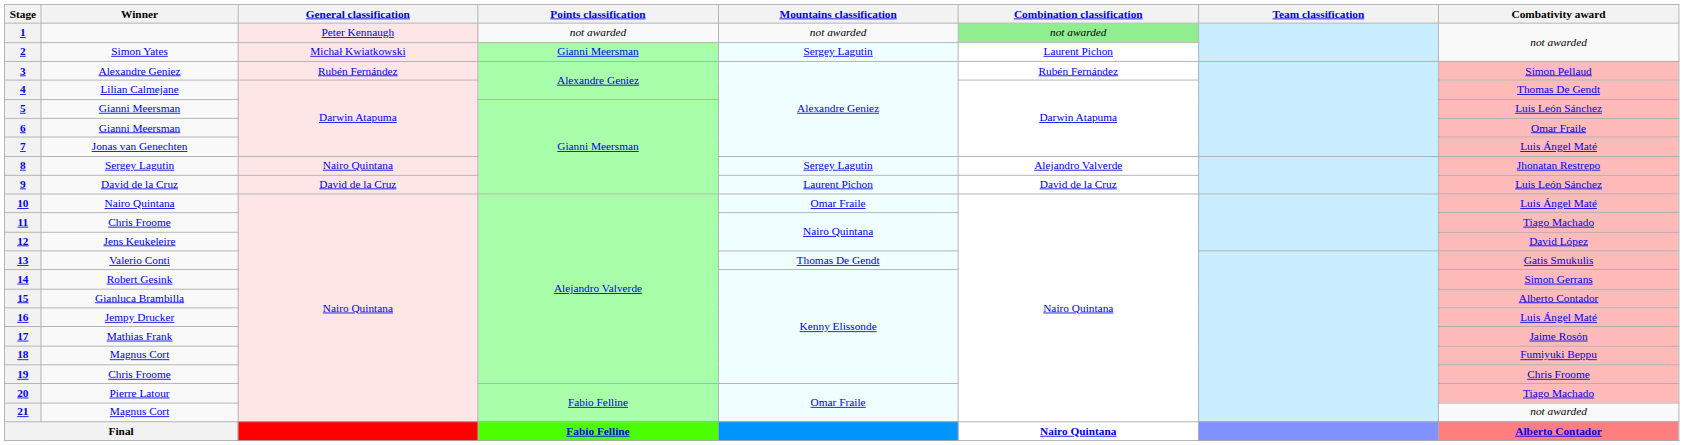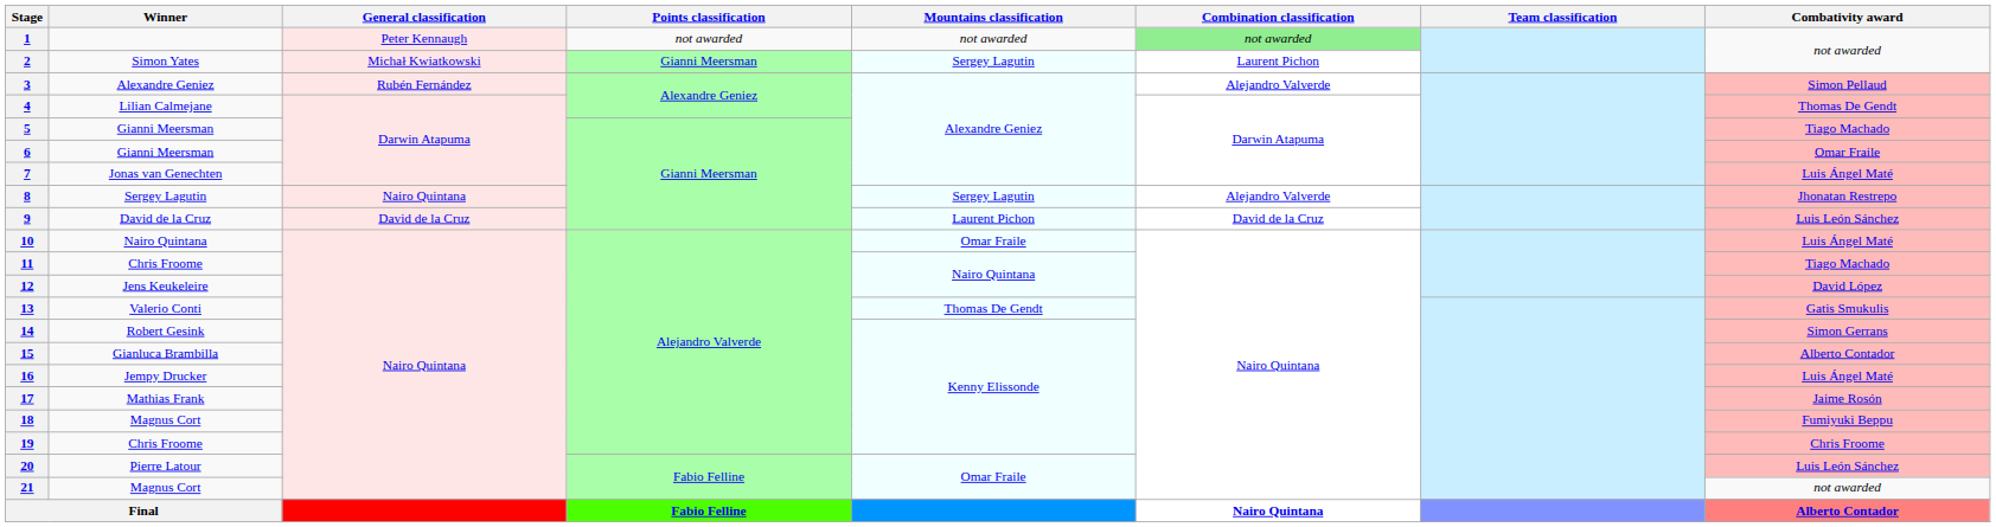3 | Combination classification: Rubén Fernández -> Alejandro Valverde
5 | Combativity award: Luis León Sánchez -> Tiago Machado
20 | Combativity award: Tiago Machado -> Luis León Sánchez
